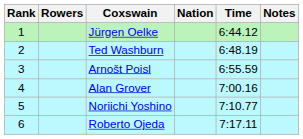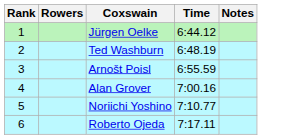- column: Nation
